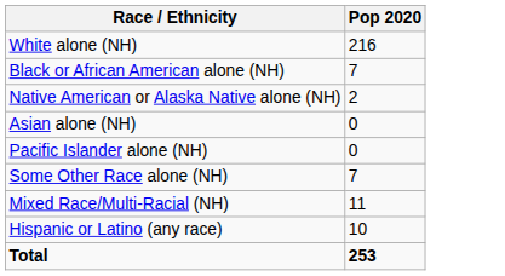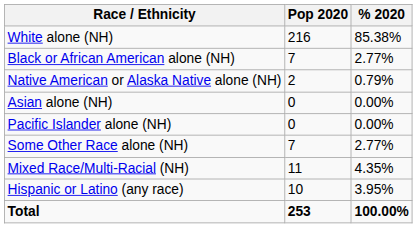+ column: % 2020 | 85.38% | 2.77% | 0.79% | 0.00% | 0.00% | 2.77% | 4.35% | 3.95% | 100.00%
